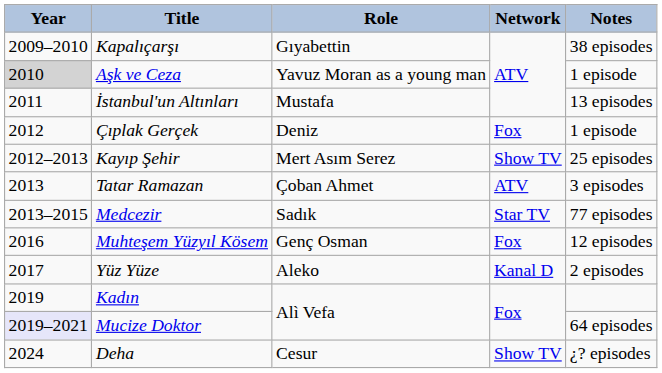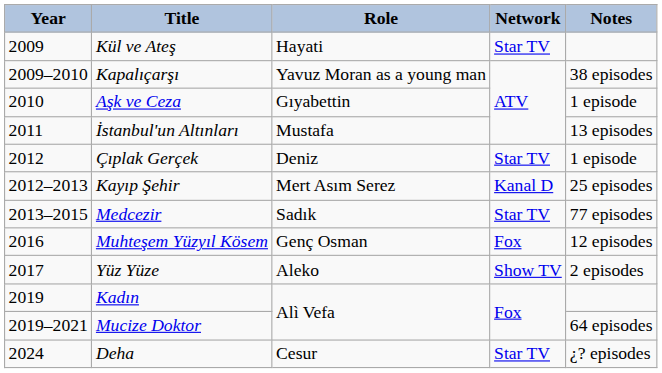+ row: 2009 | Kül ve Ateş | Hayati | Star TV
Kapalıçarşı | Role: Gıyabettin -> Yavuz Moran as a young man
Aşk ve Ceza | Year: lightgrey background -> no background
Aşk ve Ceza | Role: Yavuz Moran as a young man -> Gıyabettin
Çıplak Gerçek | Network: Fox -> Star TV
Kayıp Şehir | Network: Show TV -> Kanal D
- row: 2013 | Tatar Ramazan | Çoban Ahmet | ATV | 3 episodes
Yüz Yüze | Network: Kanal D -> Show TV
Mucize Doktor | Year: lavender background -> no background
Deha | Network: Show TV -> Star TV
